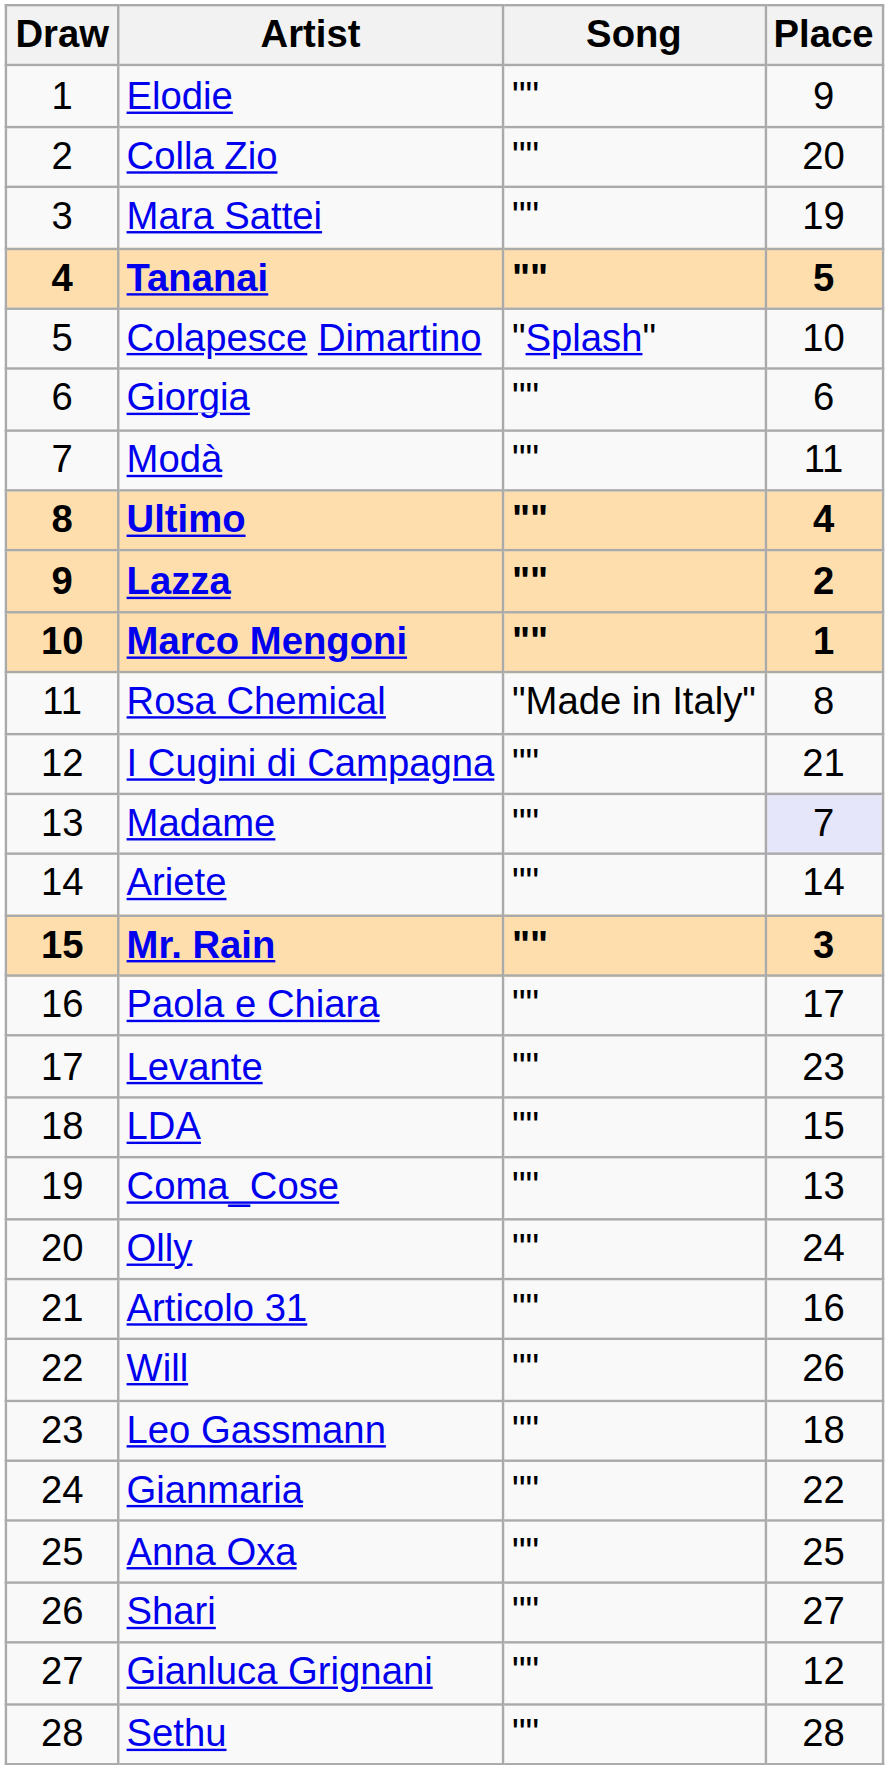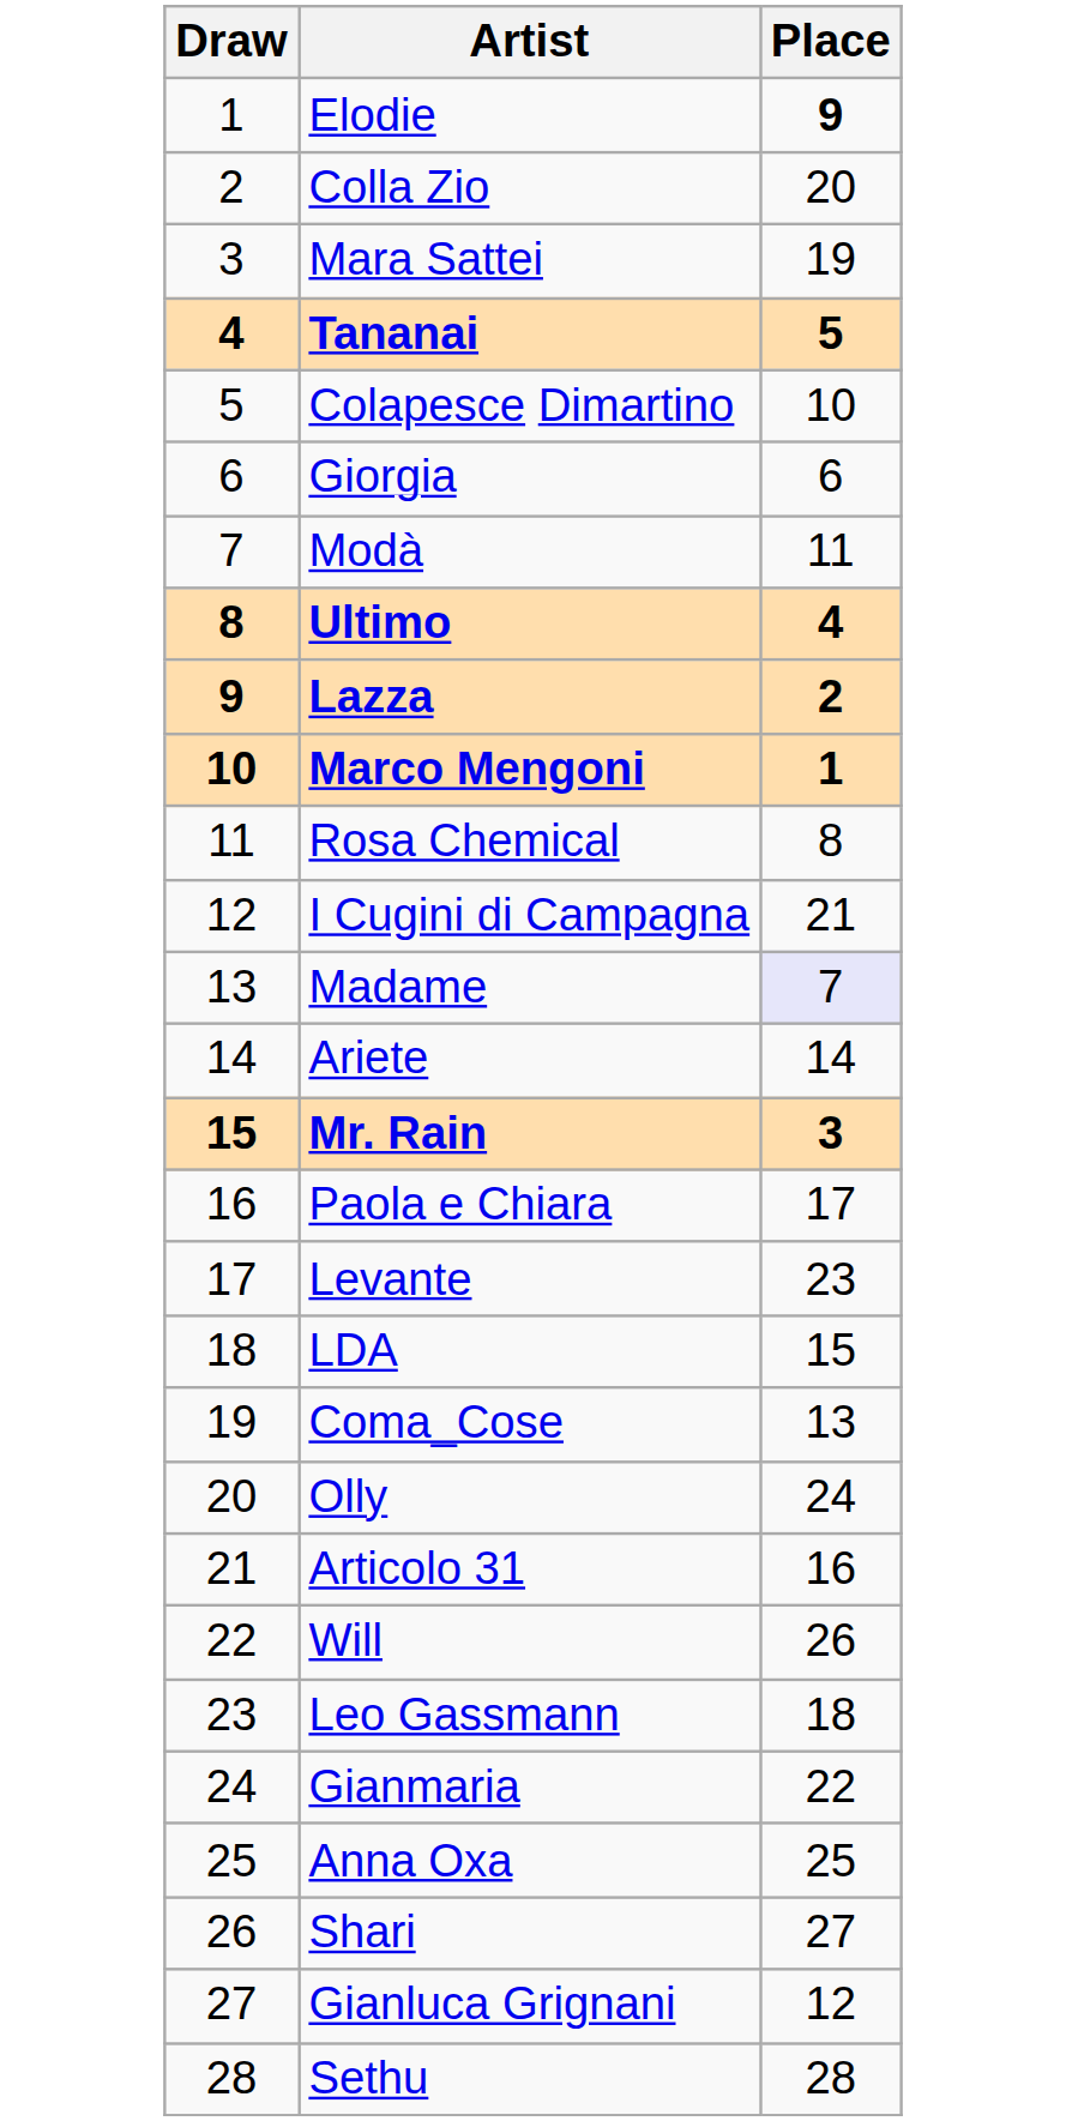- column: Song | "" | "" | "" | "" | "Splash" | "" | "" | "" | "" | "" | "Made in Italy" | "" | "" | "" | "" | "" | "" | "" | "" | "" | "" | "" | "" | "" | "" | "" | "" | ""
Elodie | Place: normal -> bold
